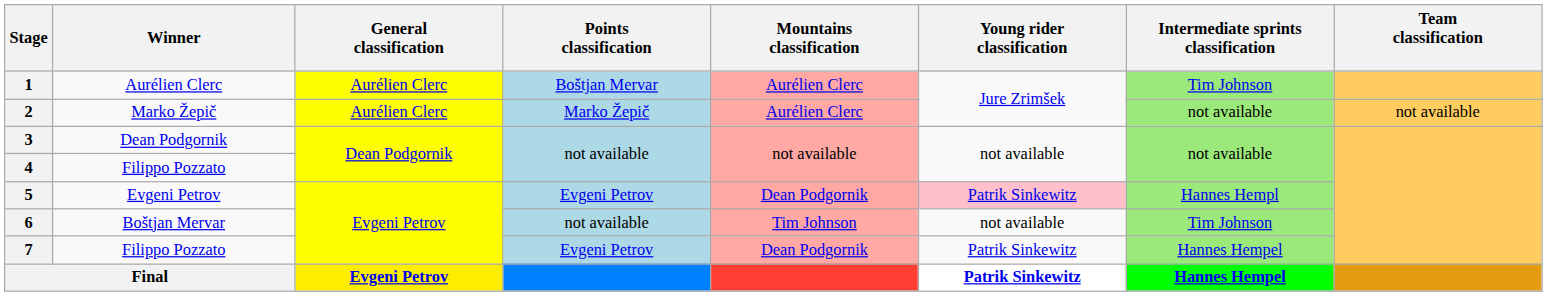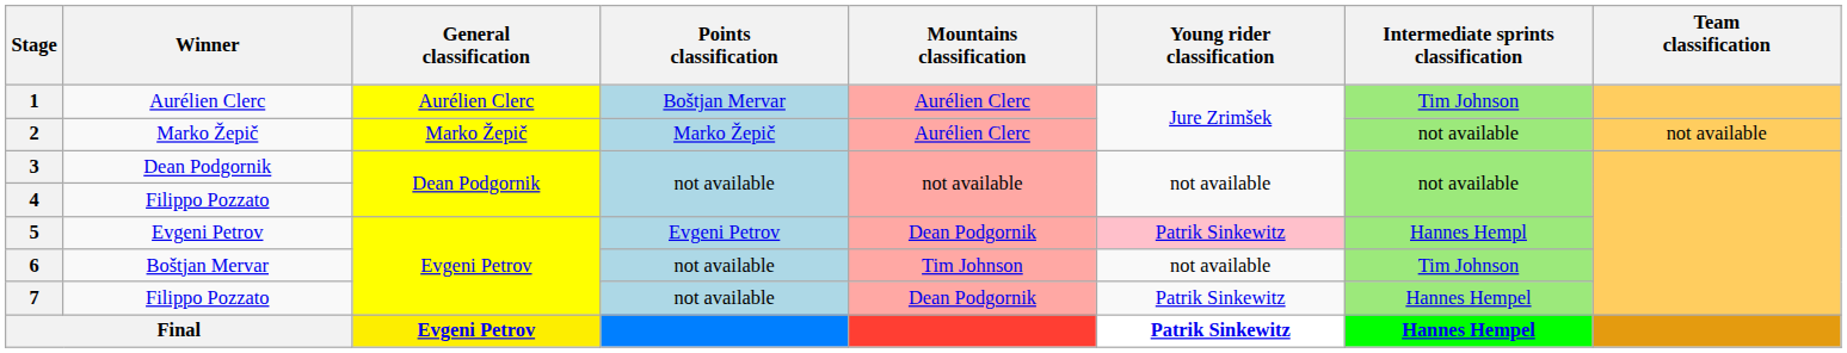2 | General classification: Aurélien Clerc -> Marko Žepič
7 | Points classification: Evgeni Petrov -> not available
